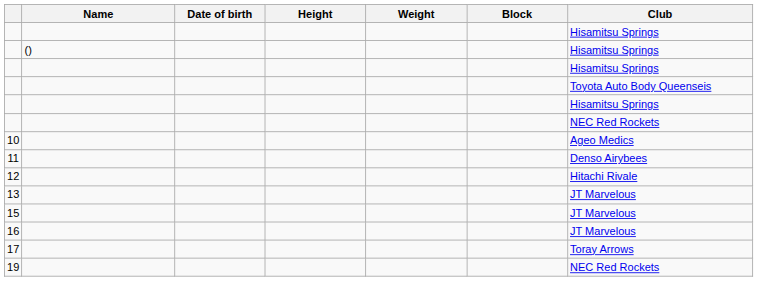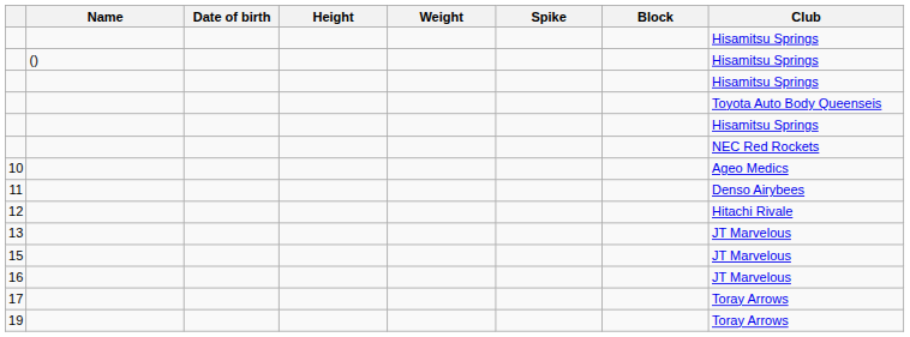+ column: Spike
19 | Club: NEC Red Rockets -> Toray Arrows
